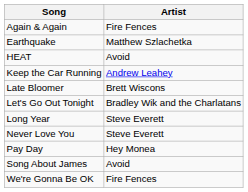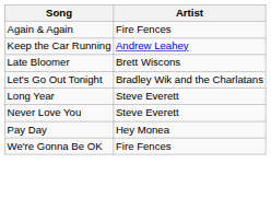- row: Earthquake | Matthew Szlachetka
- row: HEAT | Avoid
- row: Song About James | Avoid
